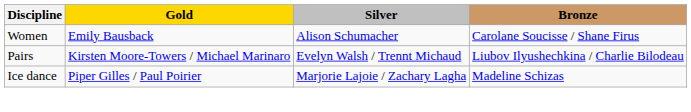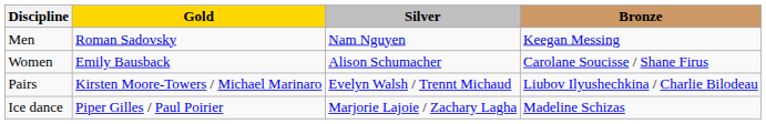+ row: Men | Roman Sadovsky | Nam Nguyen | Keegan Messing
